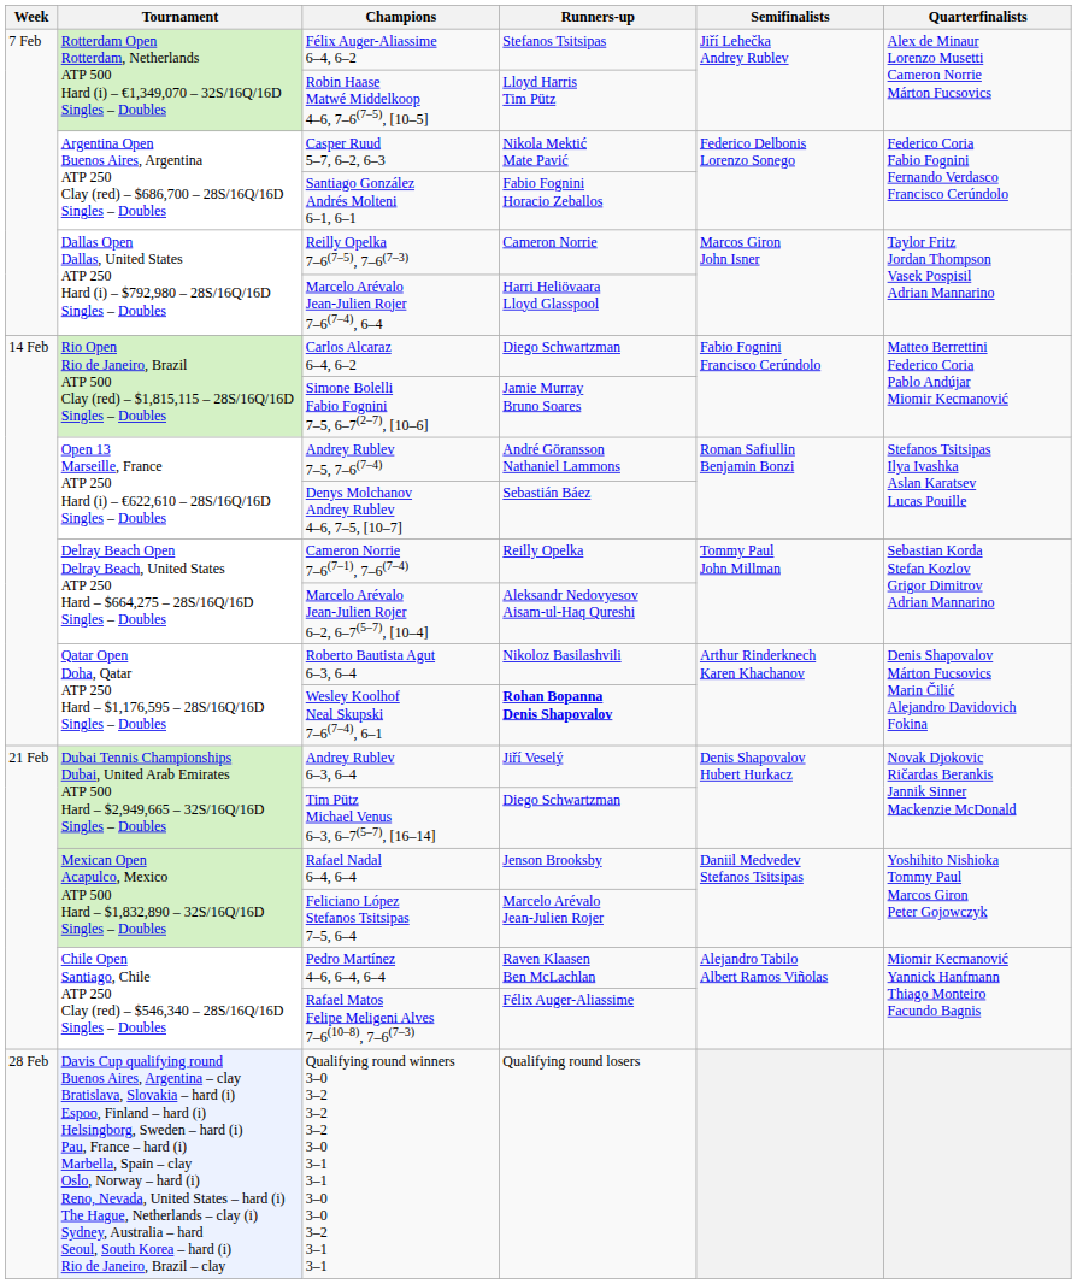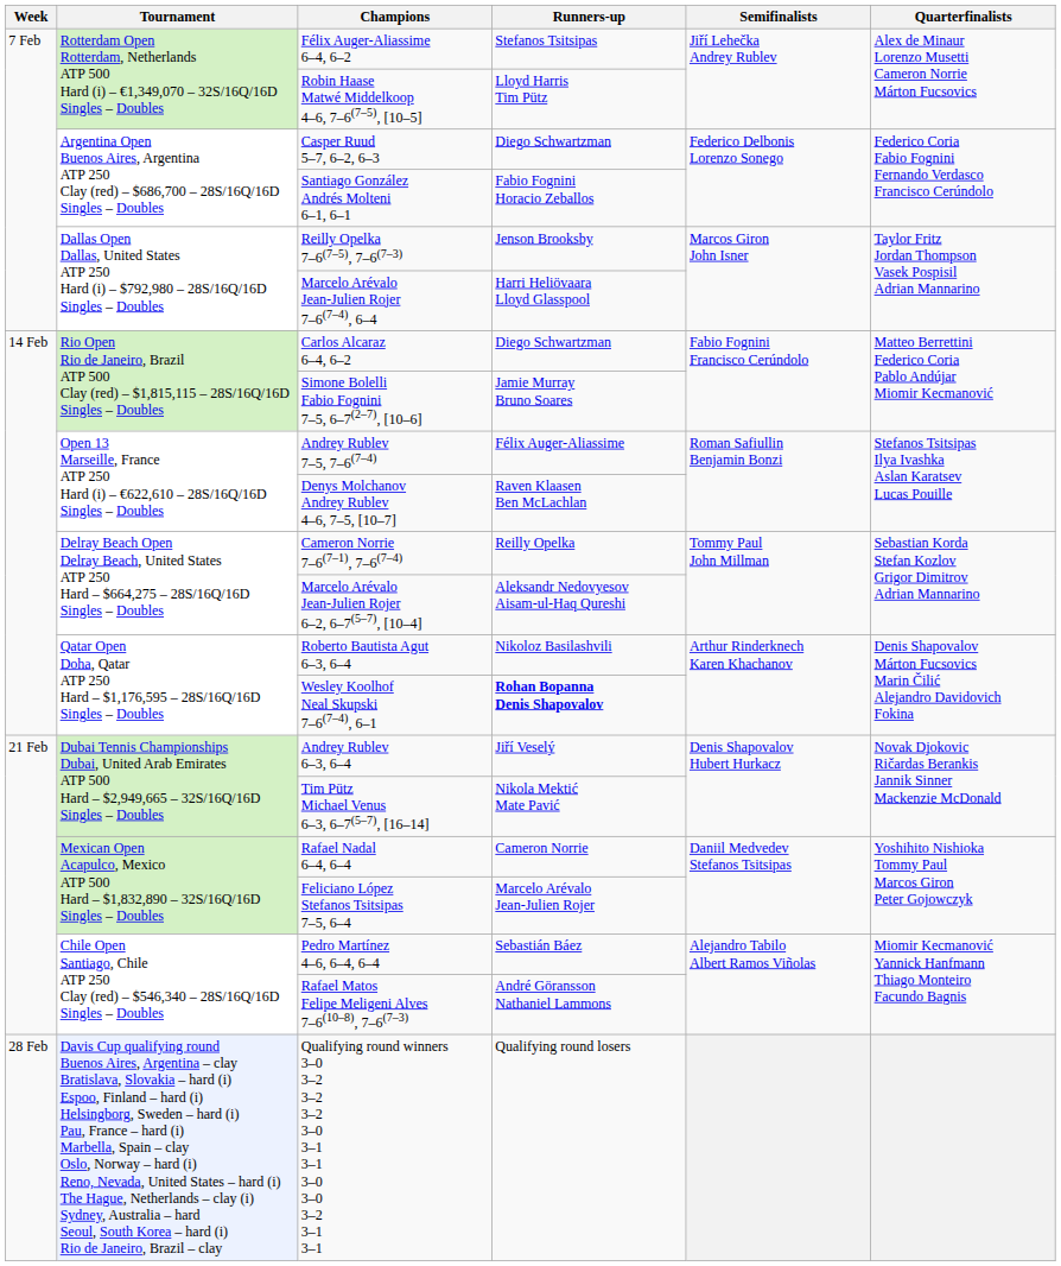Casper Ruud 5–7, 6–2, 6–3 | Runners-up: Nikola Mektić Mate Pavić -> Diego Schwartzman
Reilly Opelka 7–6(7–5), 7–6(7–3) | Runners-up: Cameron Norrie -> Jenson Brooksby
Andrey Rublev 7–5, 7–6(7–4) | Runners-up: André Göransson Nathaniel Lammons -> Félix Auger-Aliassime
Denys Molchanov Andrey Rublev 4–6, 7–5, [10–7] | Runners-up: Sebastián Báez -> Raven Klaasen Ben McLachlan
Tim Pütz Michael Venus 6–3, 6–7(5–7), [16–14] | Runners-up: Diego Schwartzman -> Nikola Mektić Mate Pavić
Rafael Nadal 6–4, 6–4 | Runners-up: Jenson Brooksby -> Cameron Norrie
Pedro Martínez 4–6, 6–4, 6–4 | Runners-up: Raven Klaasen Ben McLachlan -> Sebastián Báez
Rafael Matos Felipe Meligeni Alves 7–6(10–8), 7–6(7–3) | Runners-up: Félix Auger-Aliassime -> André Göransson Nathaniel Lammons
